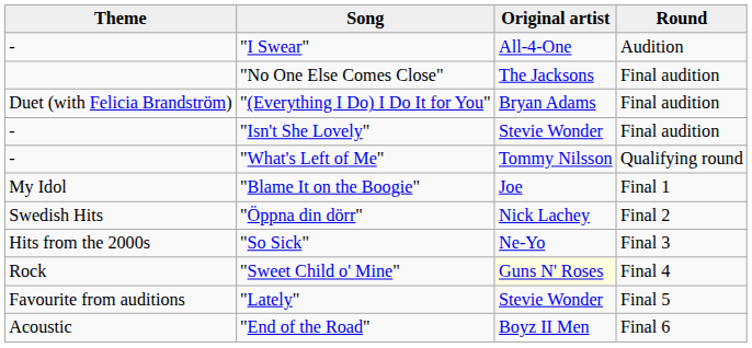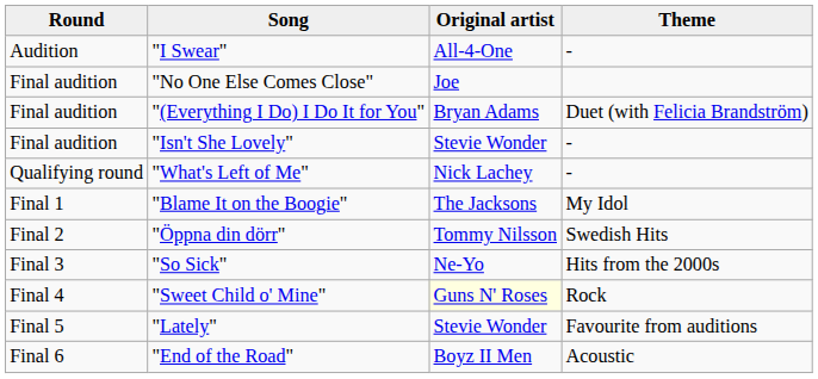columns swapped: Round <-> Theme
"No One Else Comes Close" | Original artist: The Jacksons -> Joe
"What's Left of Me" | Original artist: Tommy Nilsson -> Nick Lachey
"Blame It on the Boogie" | Original artist: Joe -> The Jacksons
"Öppna din dörr" | Original artist: Nick Lachey -> Tommy Nilsson
